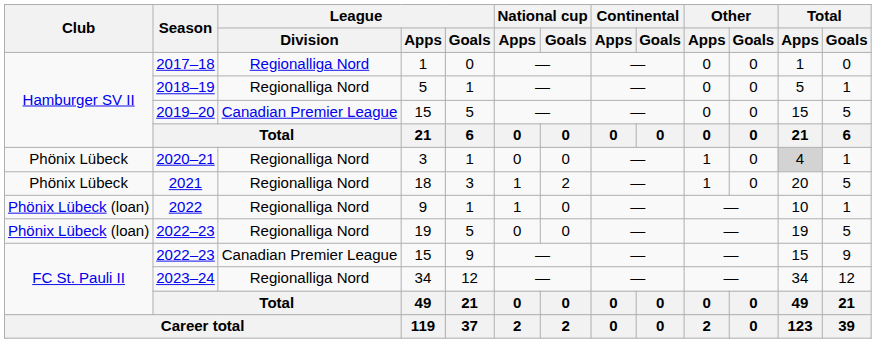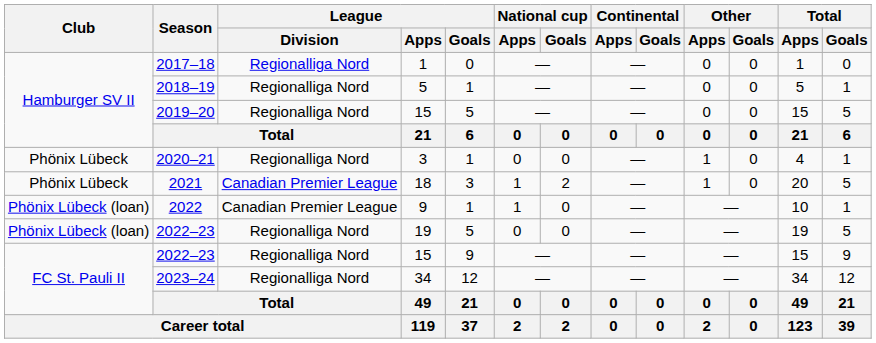2019–20 | League / Division: Canadian Premier League -> Regionalliga Nord
2020–21 | Total / Apps: lightgrey background -> no background
2021 | League / Division: Regionalliga Nord -> Canadian Premier League
2022 | League / Division: Regionalliga Nord -> Canadian Premier League
2022–23 / 15 | League / Division: Canadian Premier League -> Regionalliga Nord
